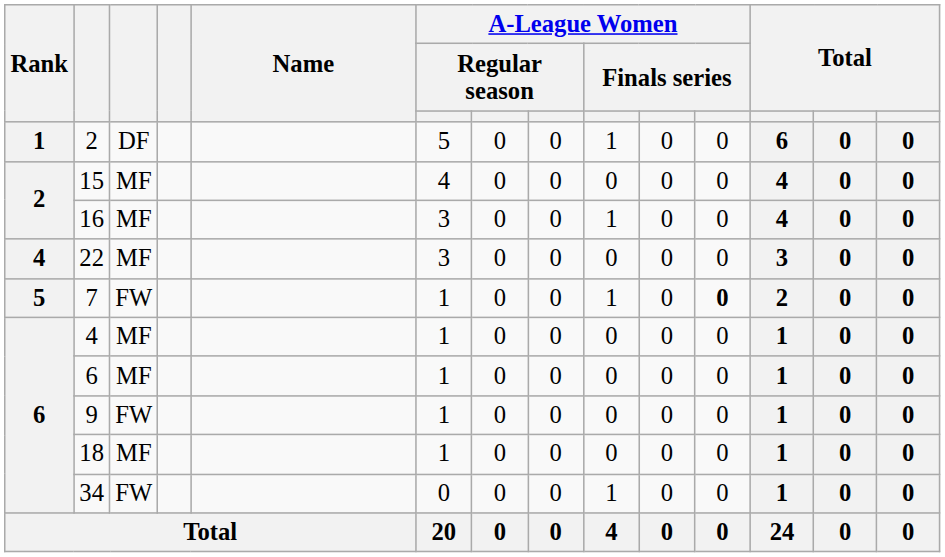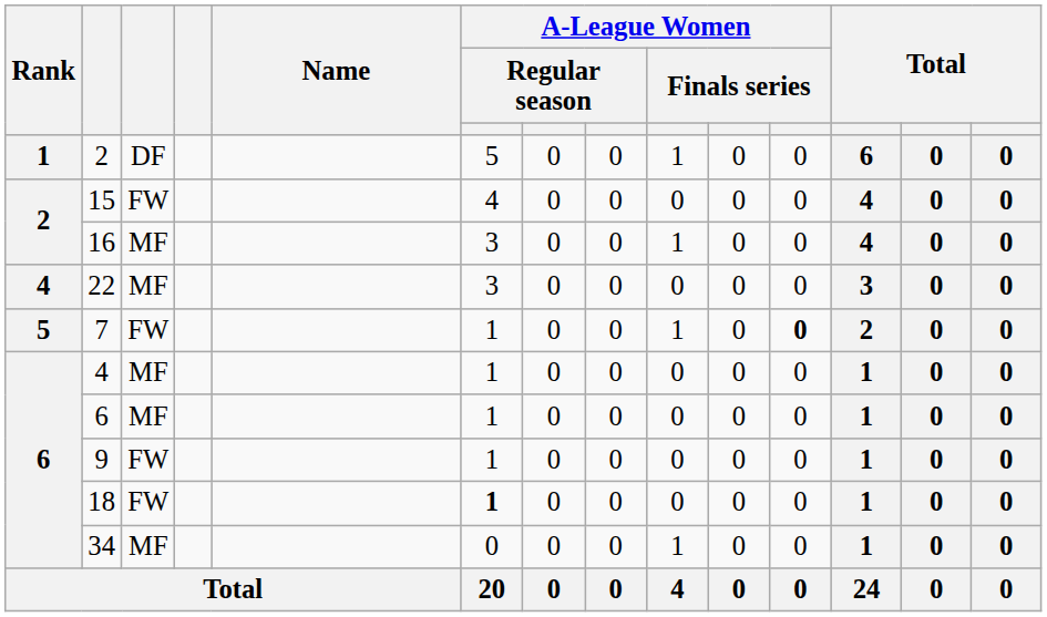15 | column 3: MF -> FW
18 | column 3: MF -> FW
18 | column 6: normal -> bold
34 | column 3: FW -> MF
